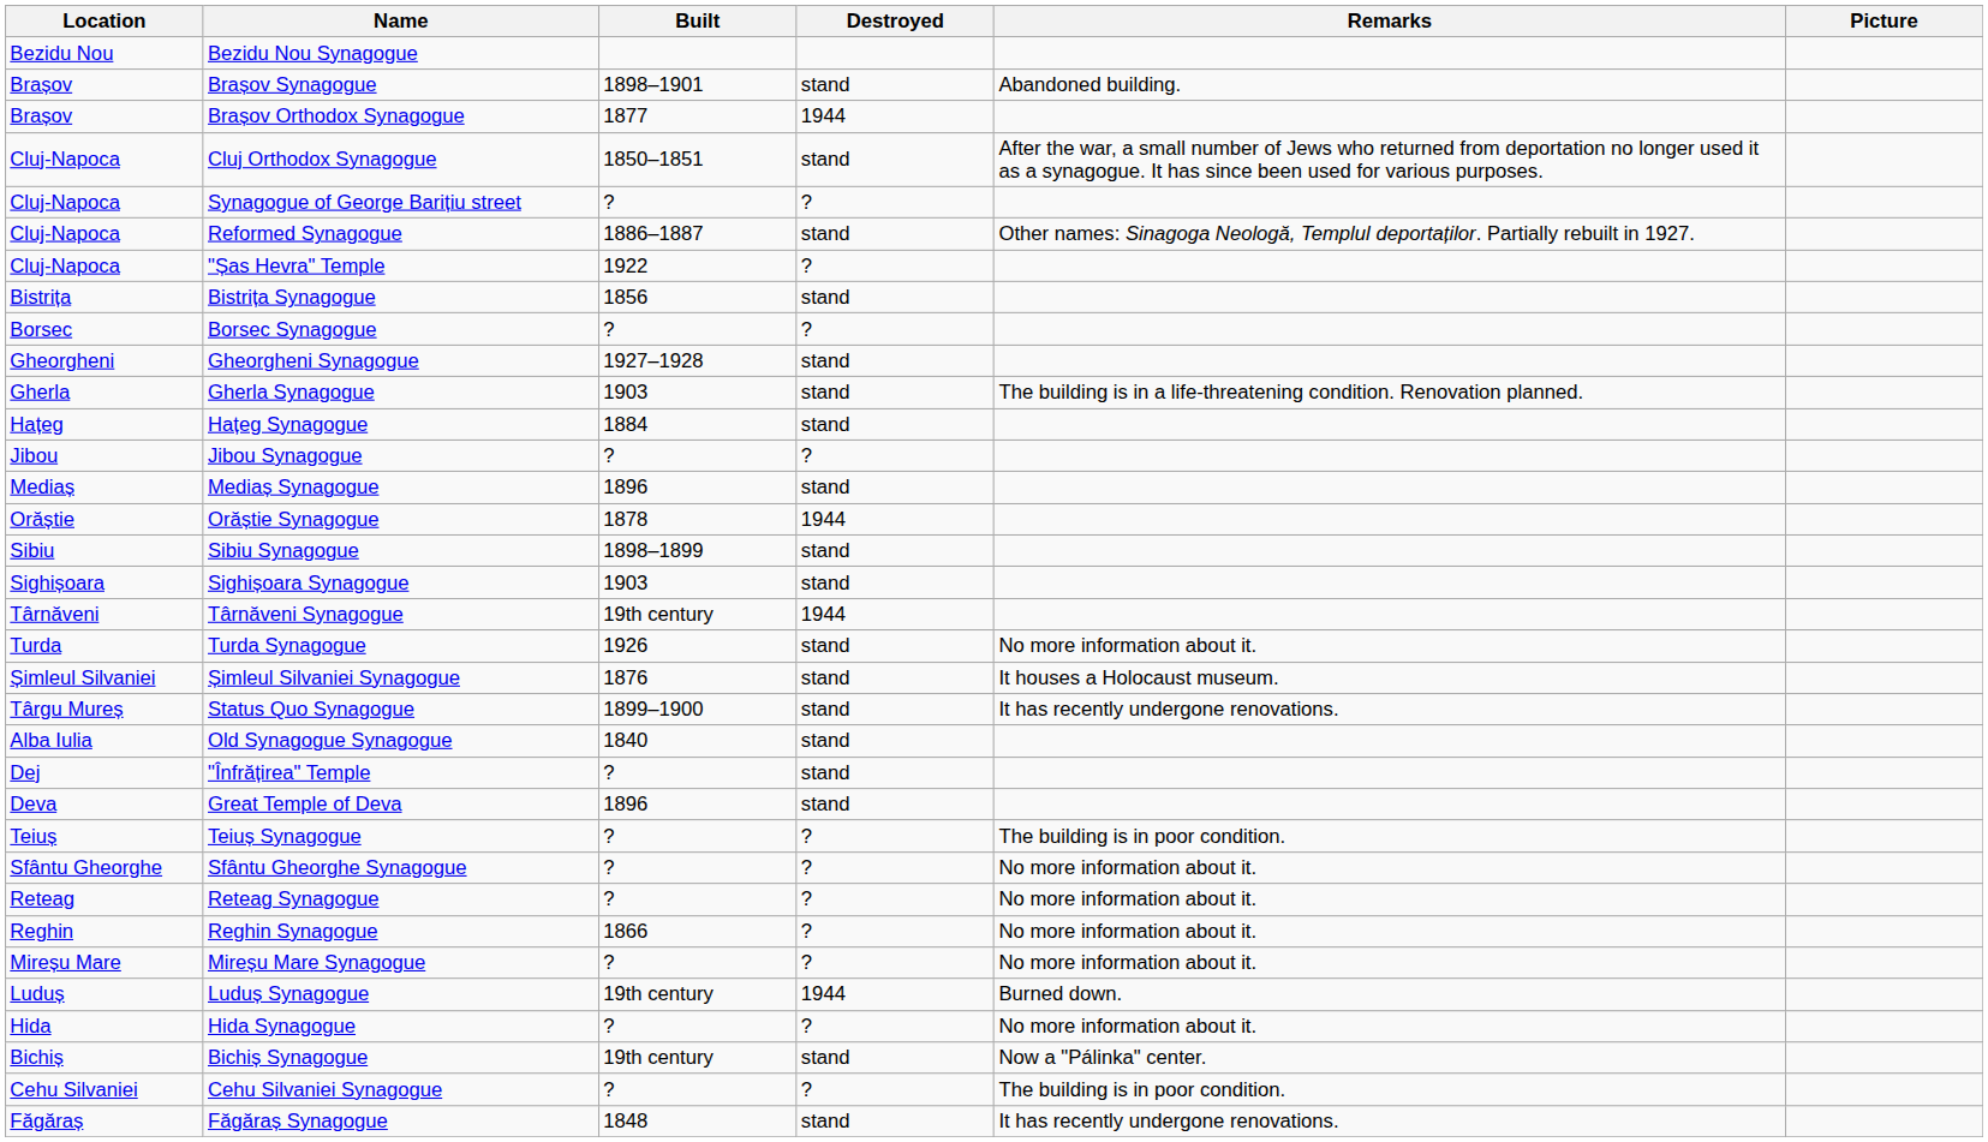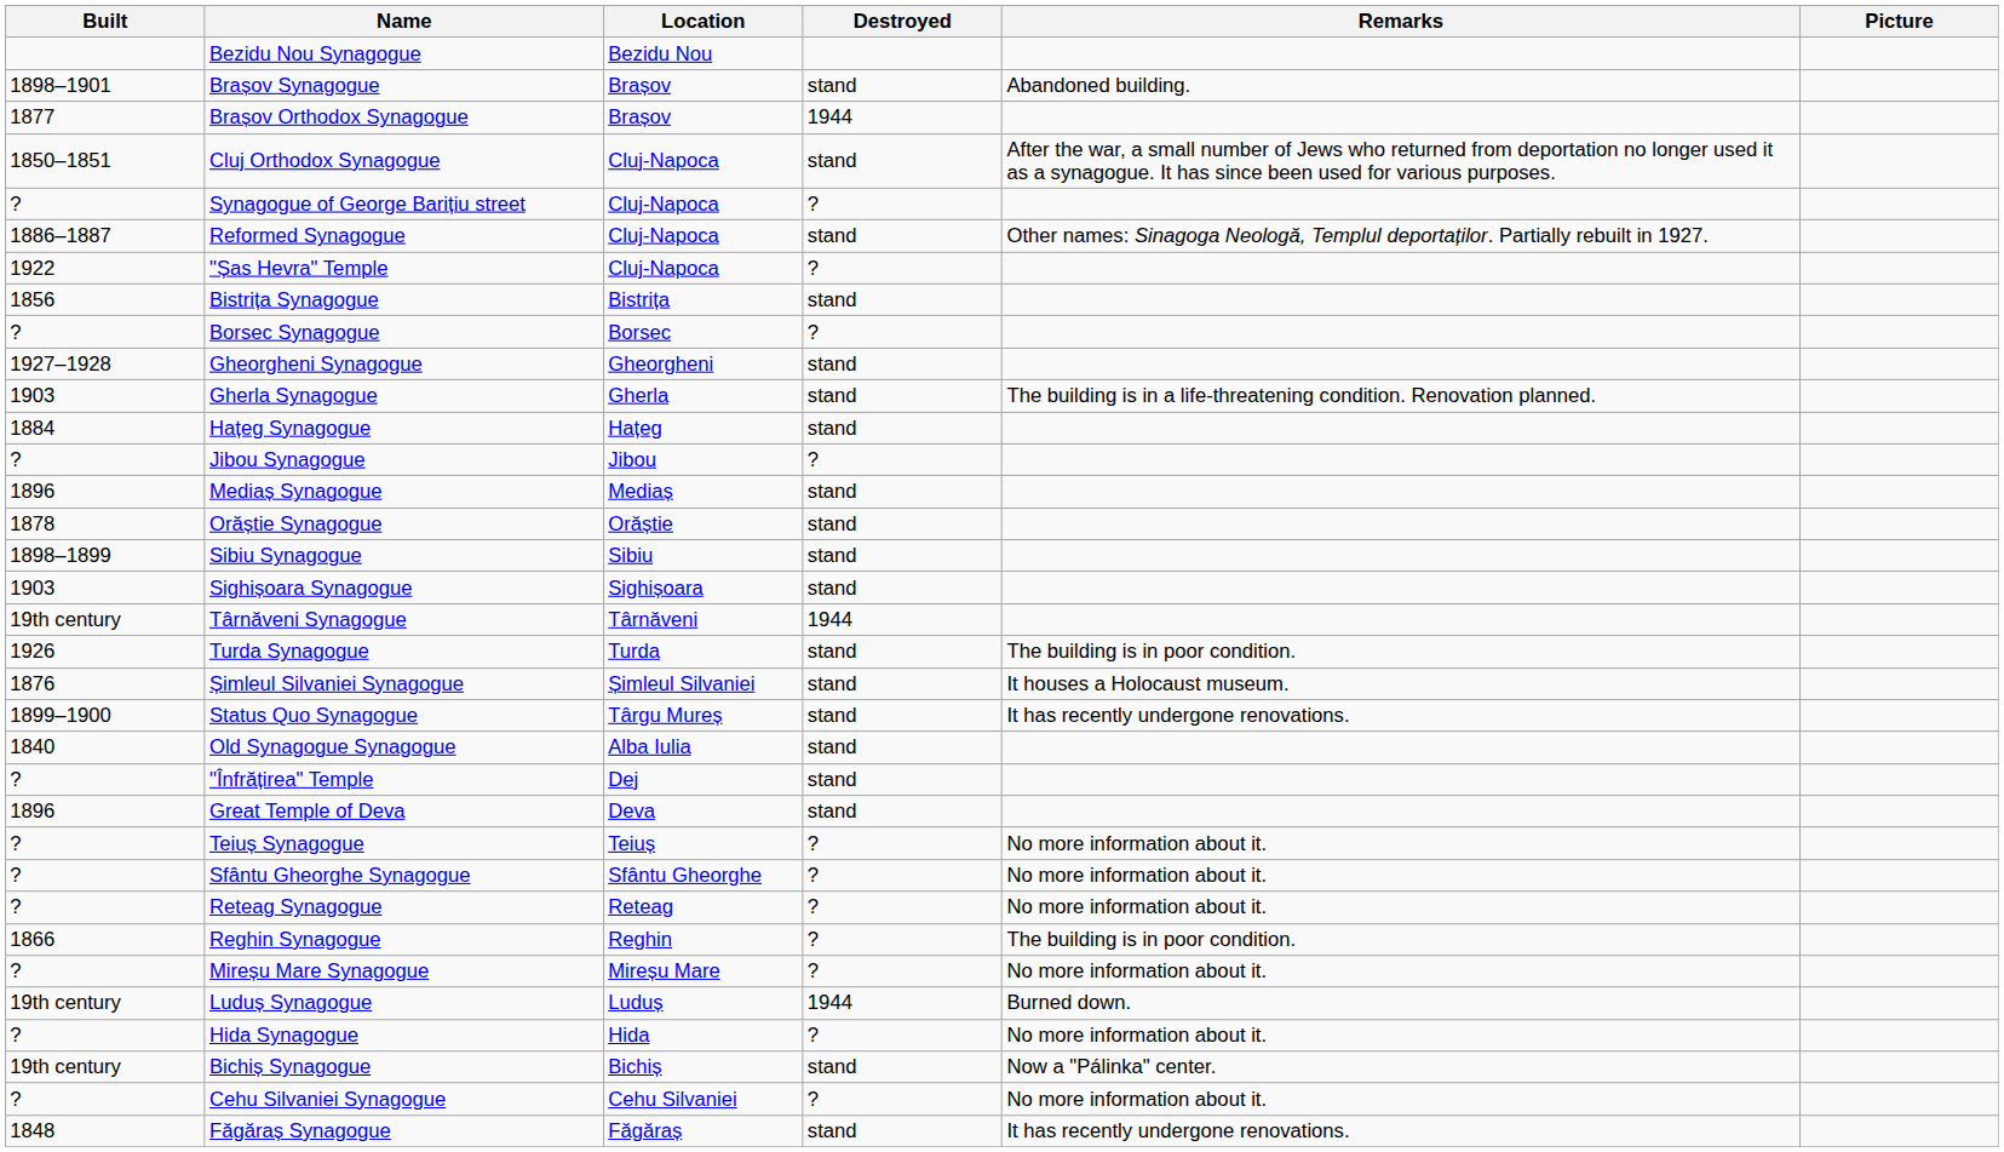columns swapped: Location <-> Built
Orăștie Synagogue | Destroyed: 1944 -> stand
Turda Synagogue | Remarks: No more information about it. -> The building is in poor condition.
Teiuș Synagogue | Remarks: The building is in poor condition. -> No more information about it.
Reghin Synagogue | Remarks: No more information about it. -> The building is in poor condition.
Cehu Silvaniei Synagogue | Remarks: The building is in poor condition. -> No more information about it.
